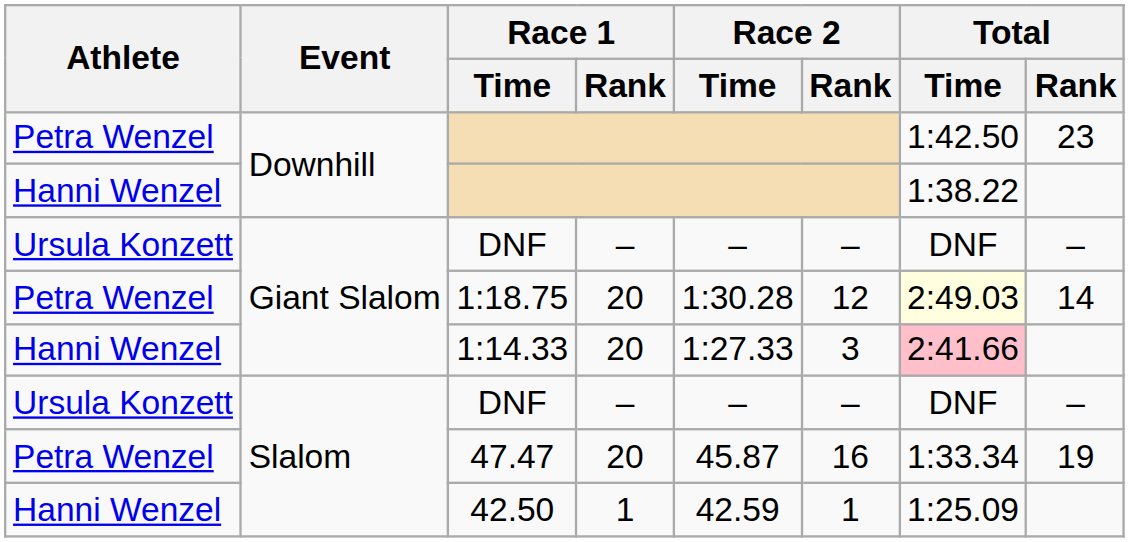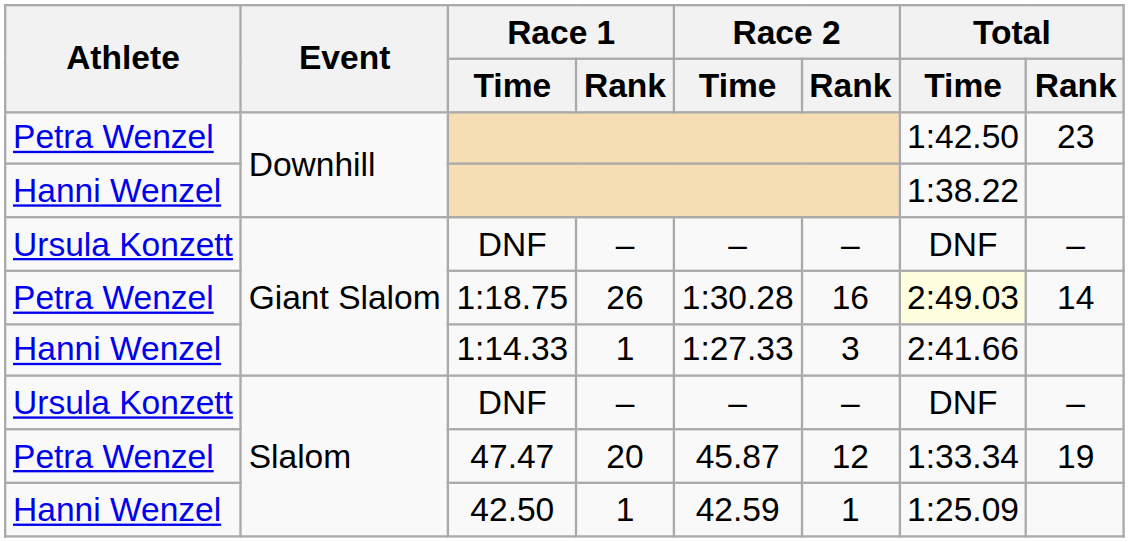1:18.75 | Race 1 / Rank: 20 -> 26
1:18.75 | Race 2 / Rank: 12 -> 16
1:14.33 | Race 1 / Rank: 20 -> 1
1:14.33 | Total / Time: pink background -> no background
47.47 | Race 2 / Rank: 16 -> 12
